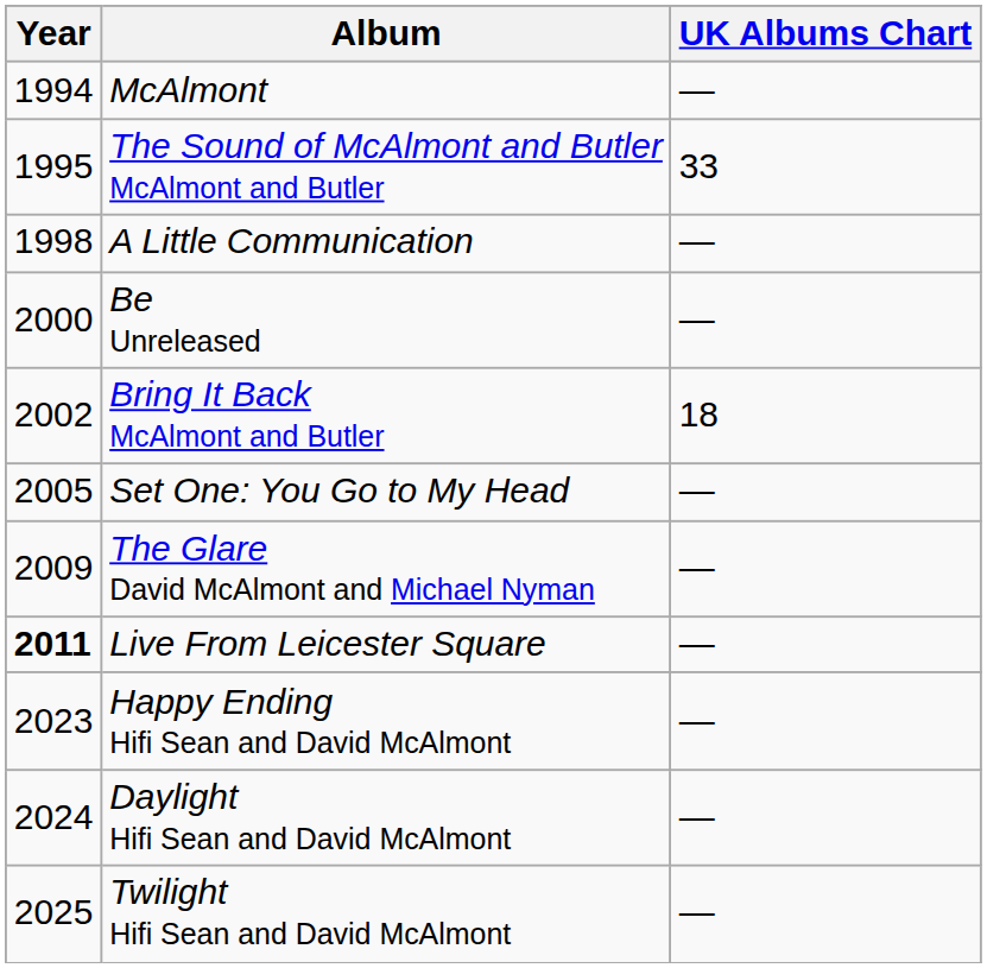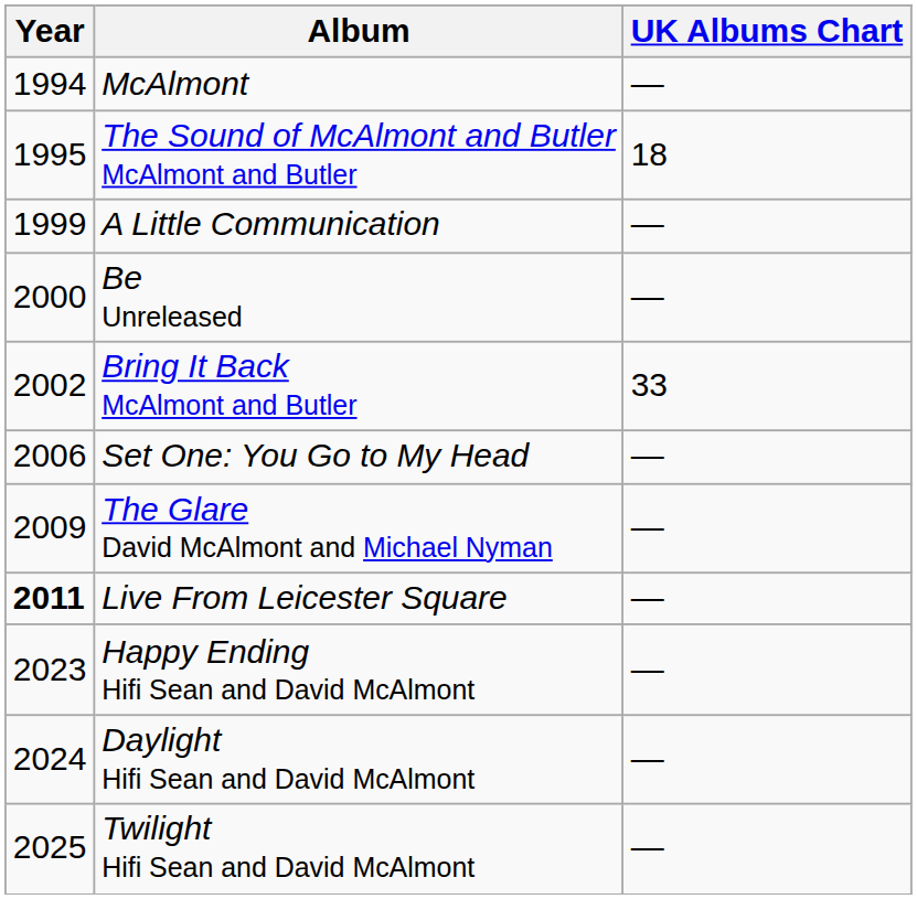The Sound of McAlmont and Butler McAlmont and Butler | UK Albums Chart: 33 -> 18
A Little Communication | Year: 1998 -> 1999
Bring It Back McAlmont and Butler | UK Albums Chart: 18 -> 33
Set One: You Go to My Head | Year: 2005 -> 2006
